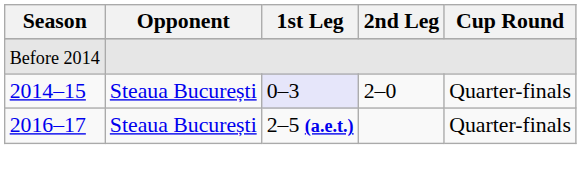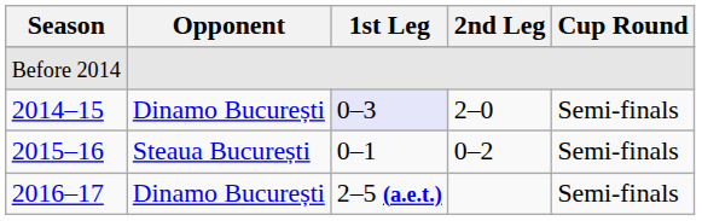2014–15 | Opponent: Steaua București -> Dinamo București
2014–15 | Cup Round: Quarter-finals -> Semi-finals
+ row: 2015–16 | Steaua București | 0–1 | 0–2 | Semi-finals
2016–17 | Opponent: Steaua București -> Dinamo București
2016–17 | Cup Round: Quarter-finals -> Semi-finals
